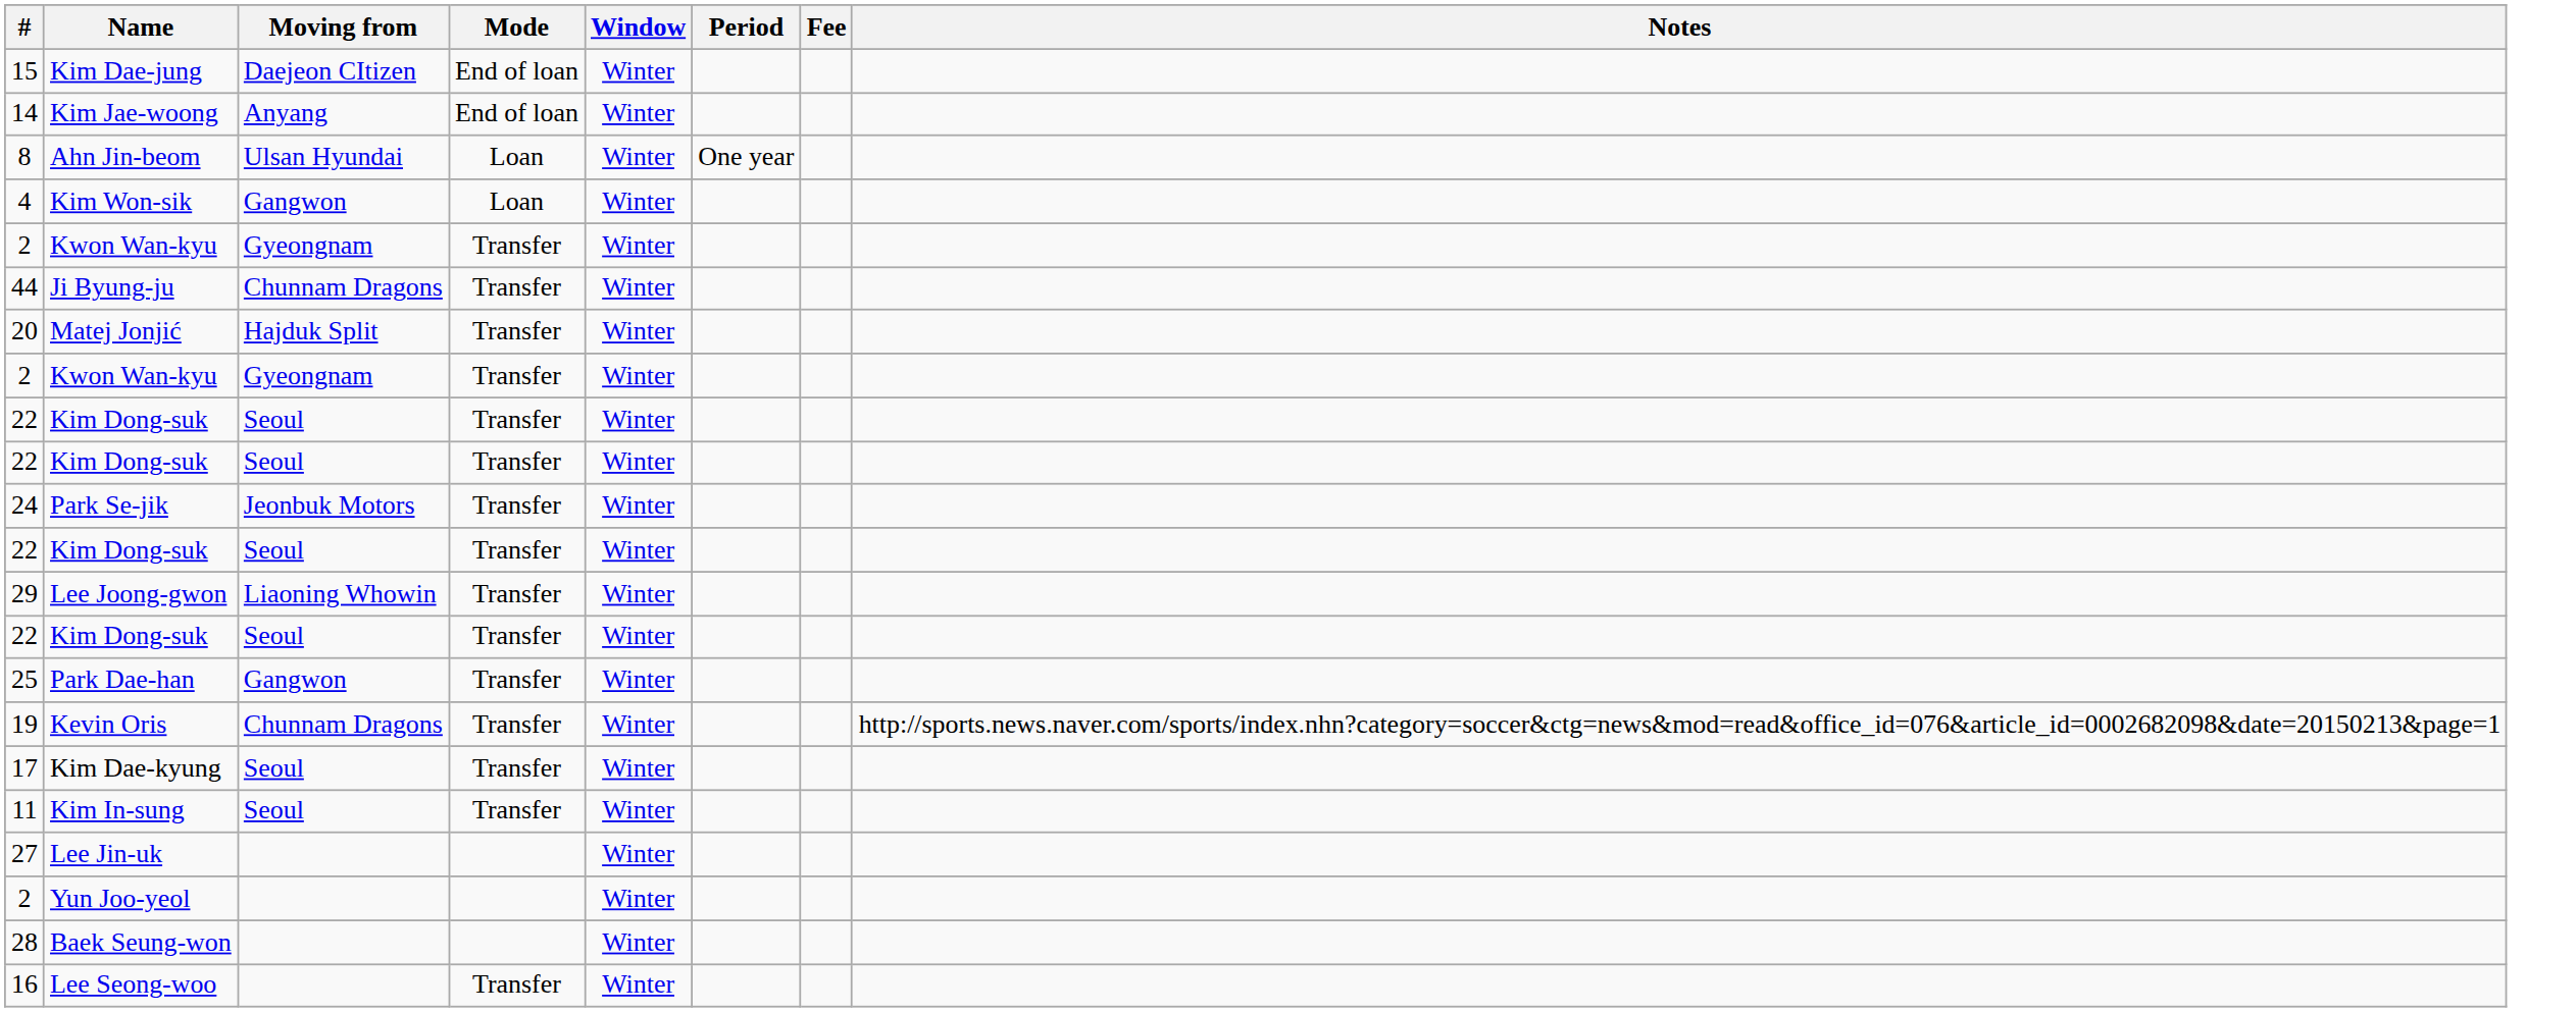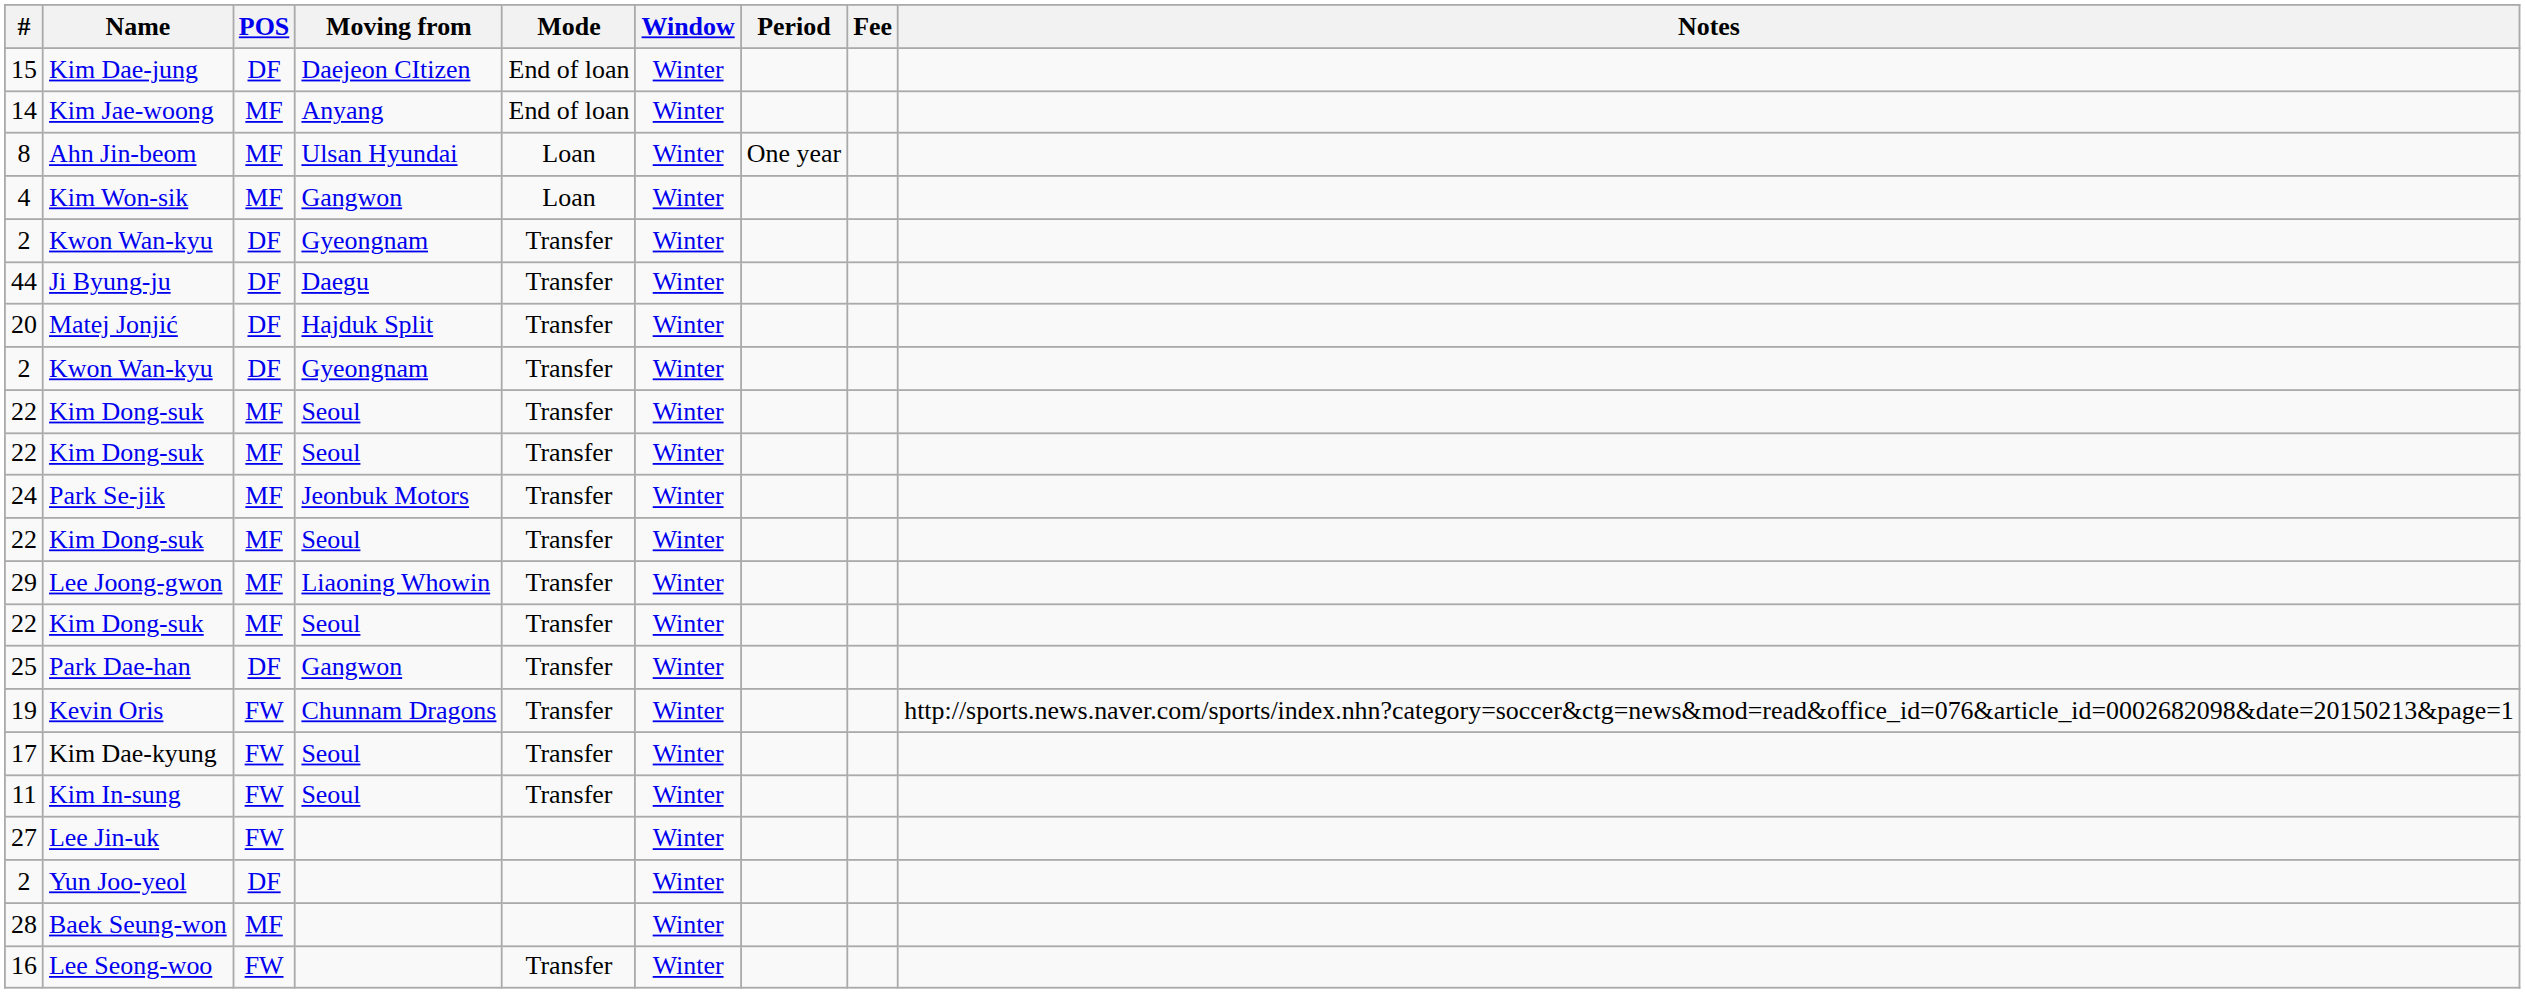+ column: POS | DF | MF | MF | MF | DF | DF | DF | DF | MF | MF | MF | MF | MF | MF | DF | FW | FW | FW | FW | DF | MF | FW
Ji Byung-ju | Moving from: Chunnam Dragons -> Daegu
